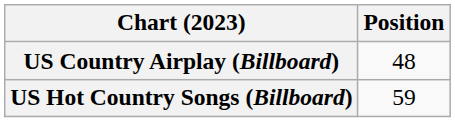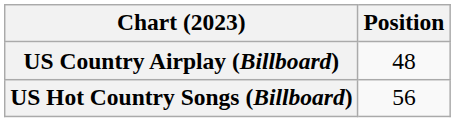US Hot Country Songs (Billboard) | Position: 59 -> 56
